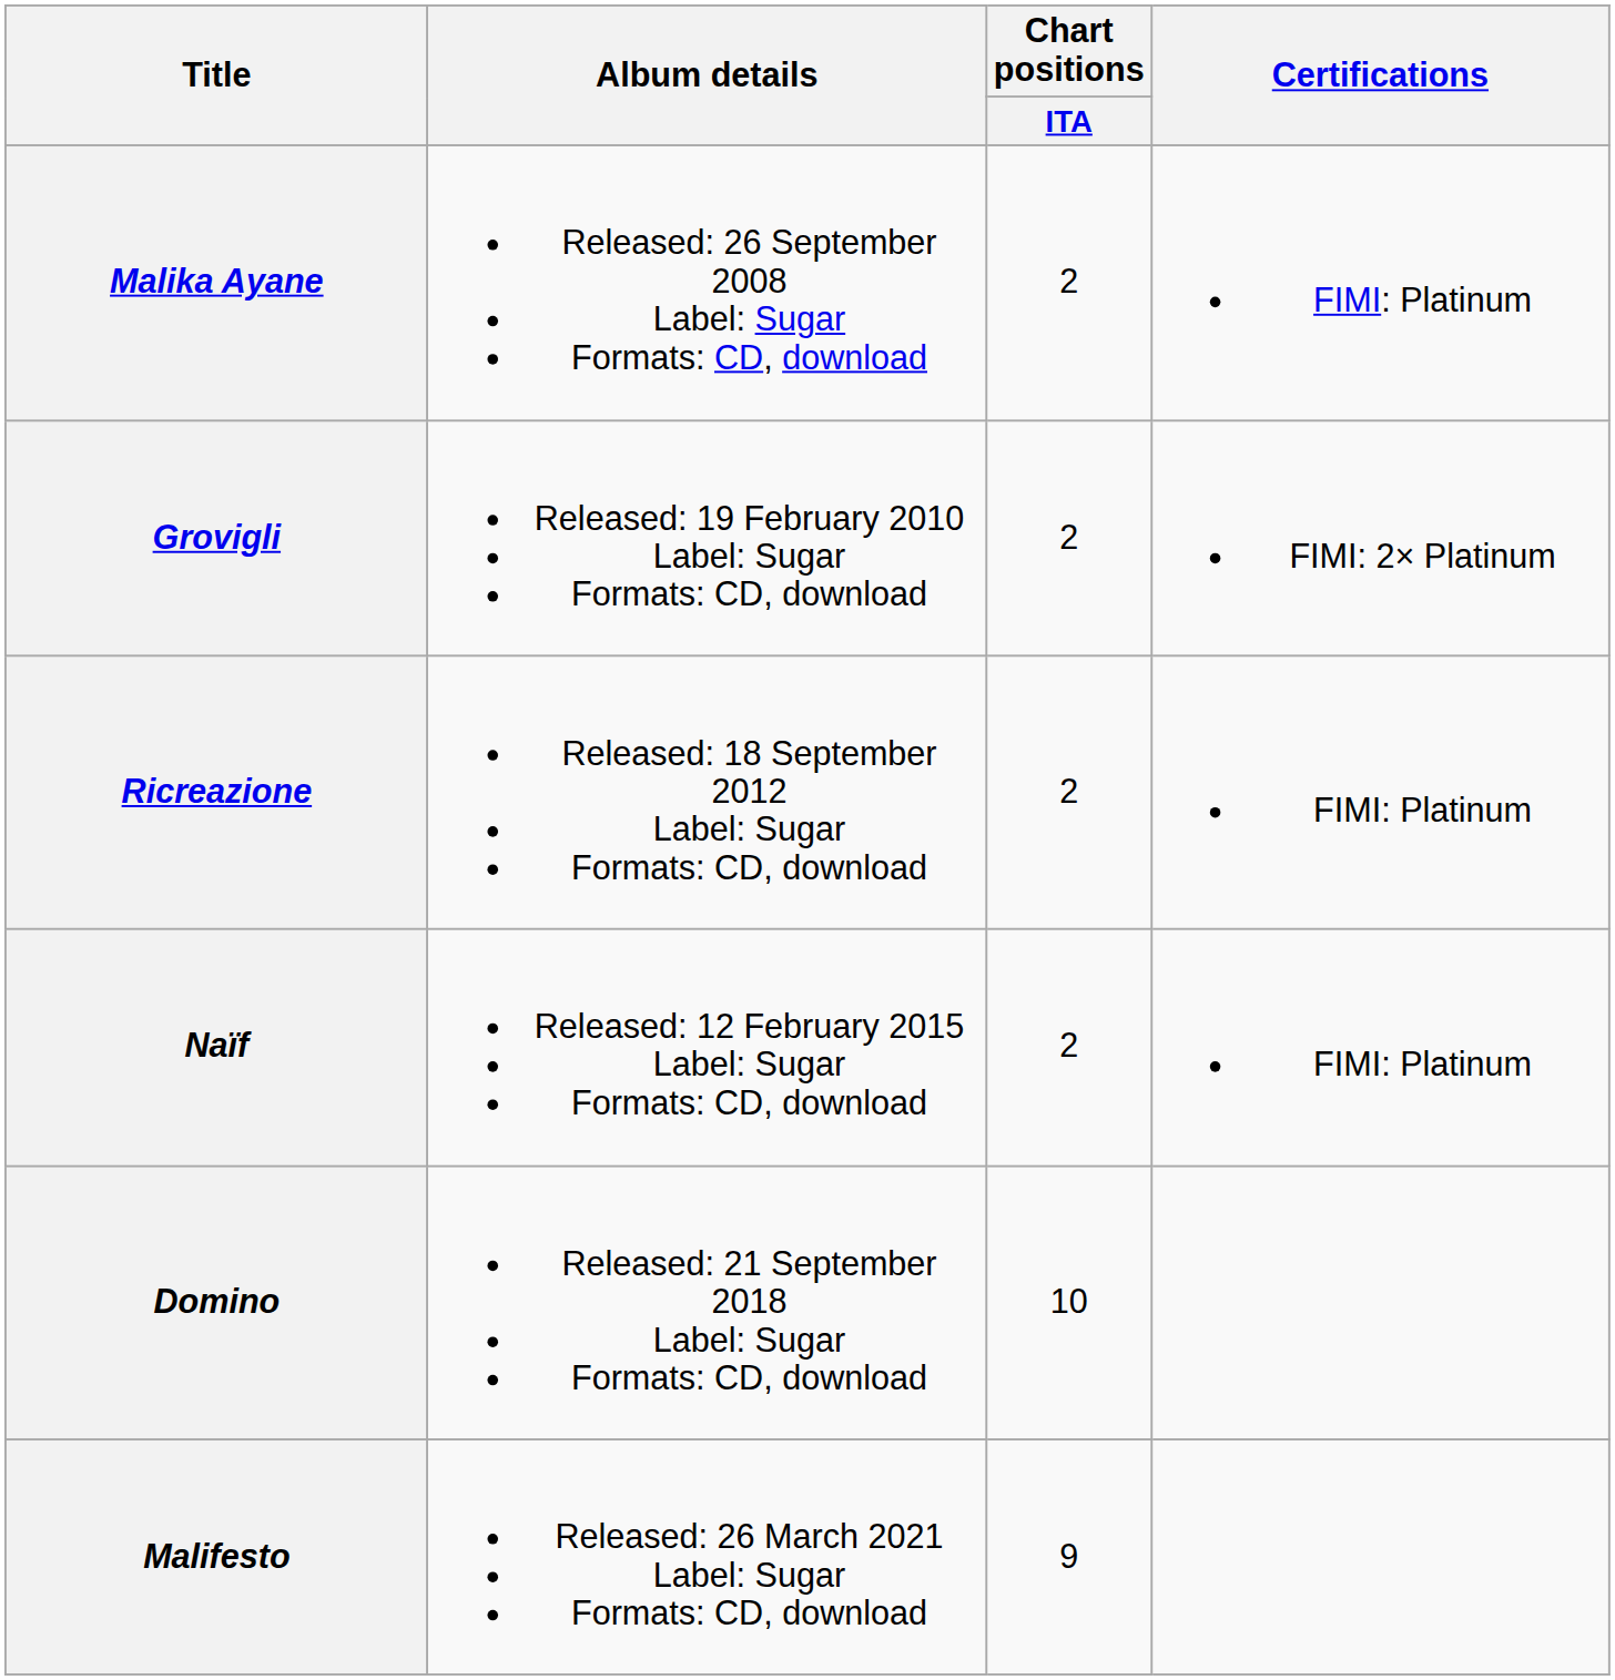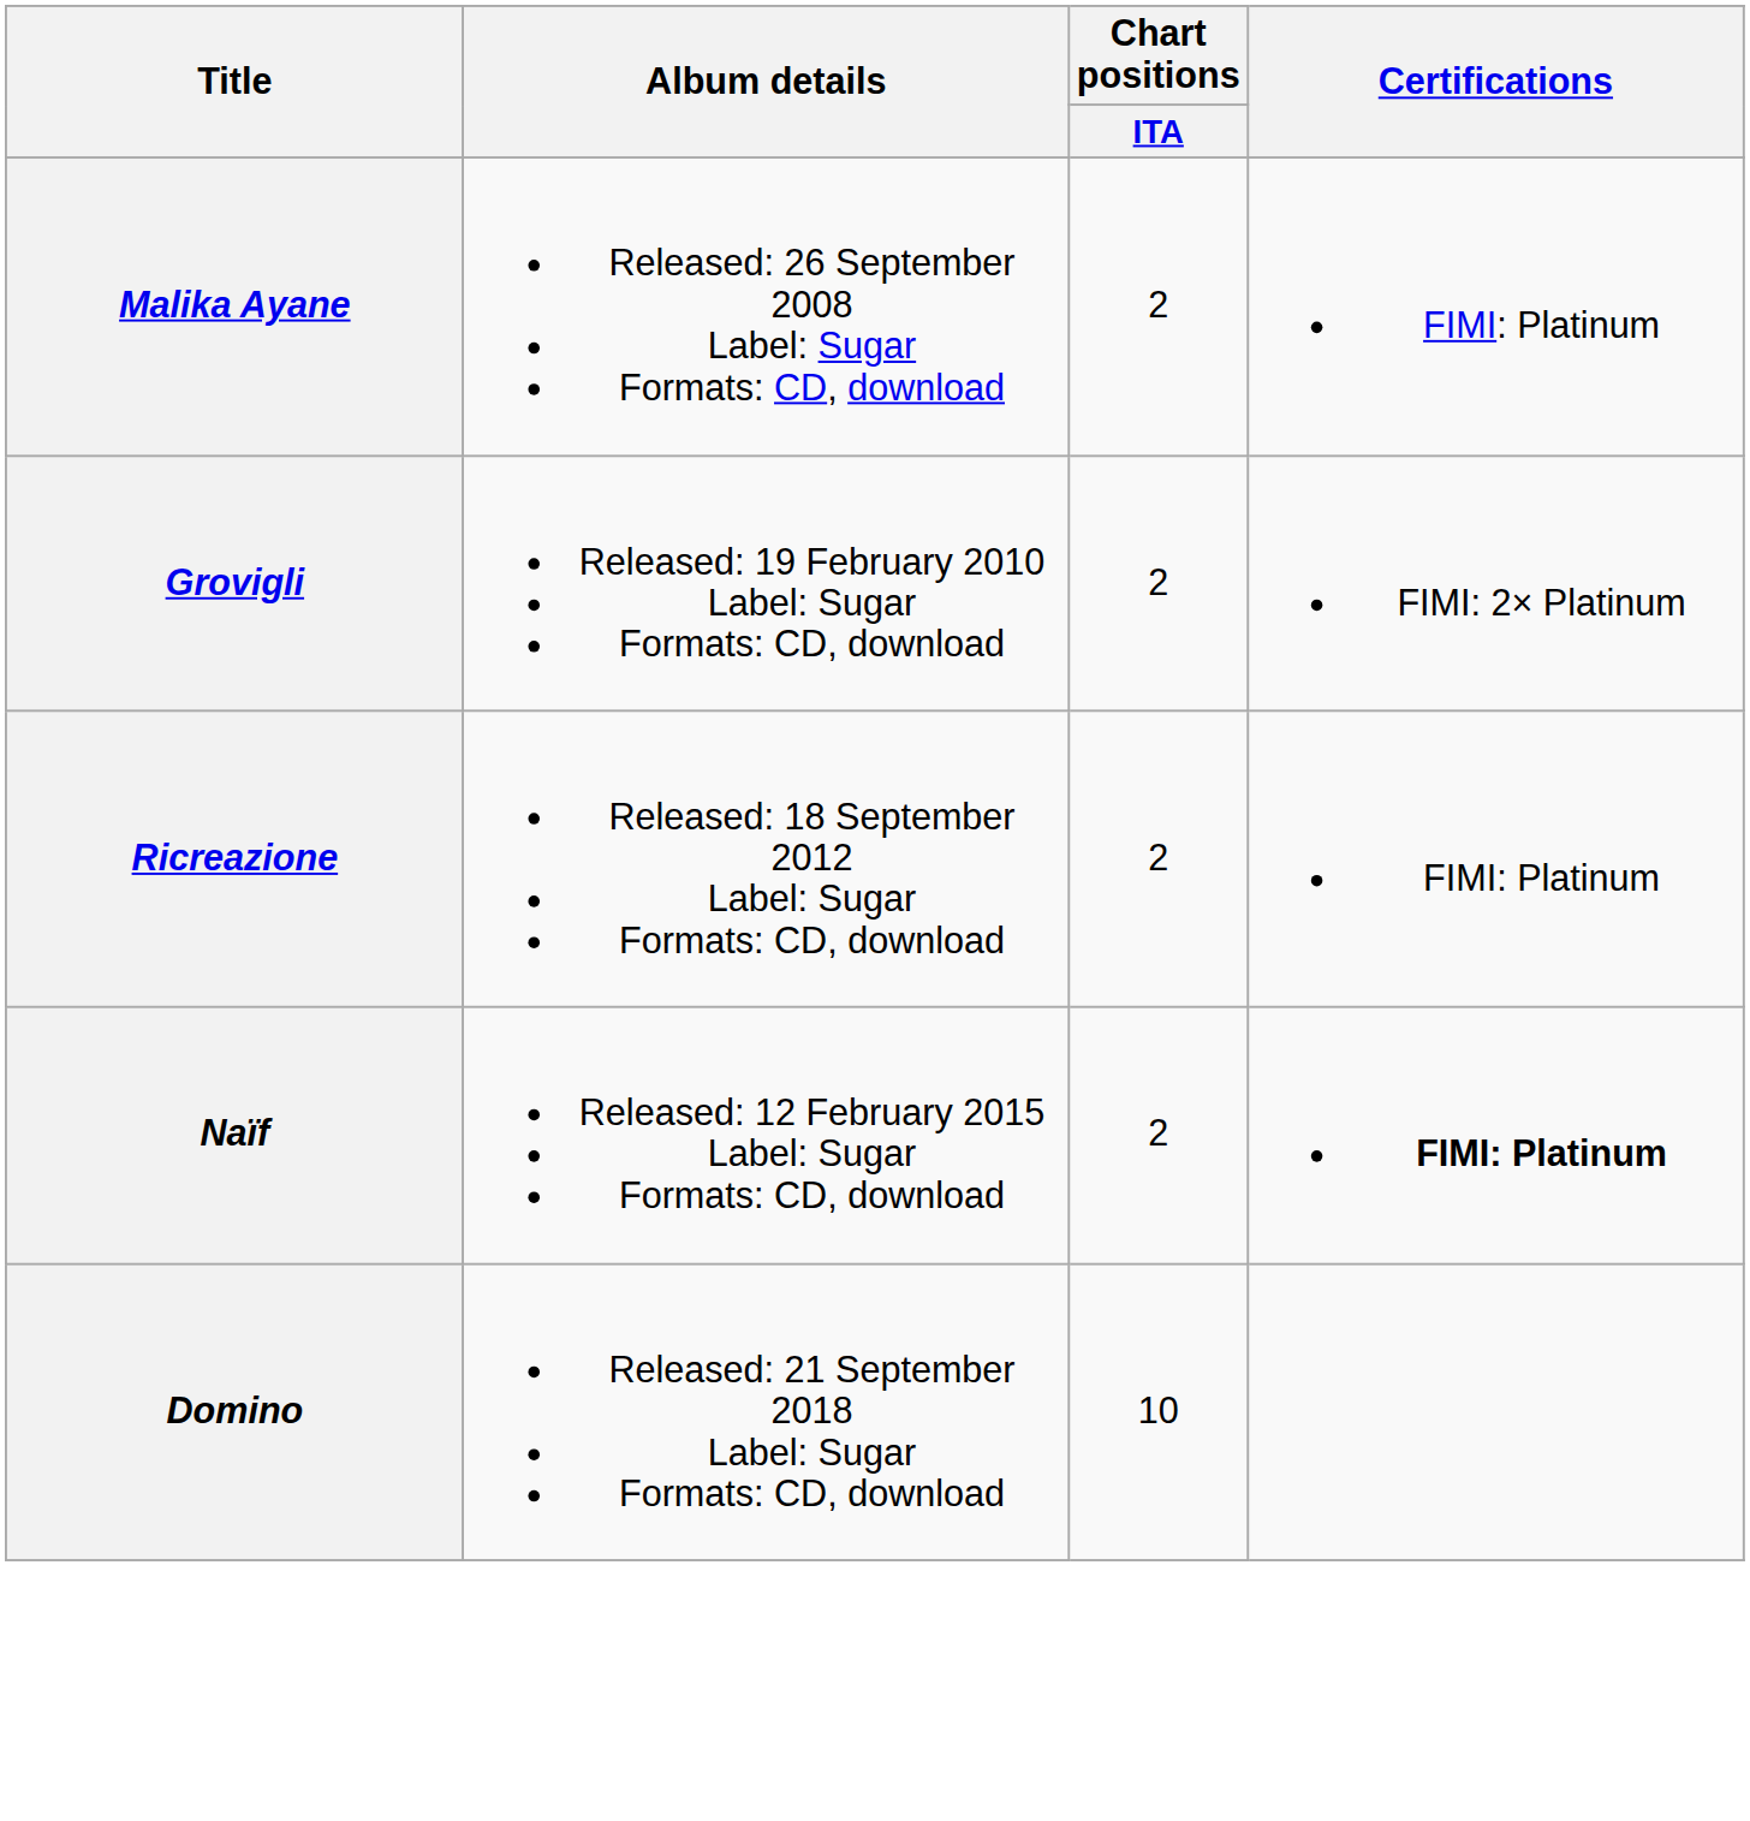Naïf | Certifications: normal -> bold
- row: Malifesto | Released: 26 March 2021 Label: Sugar Formats: CD, download | 9
